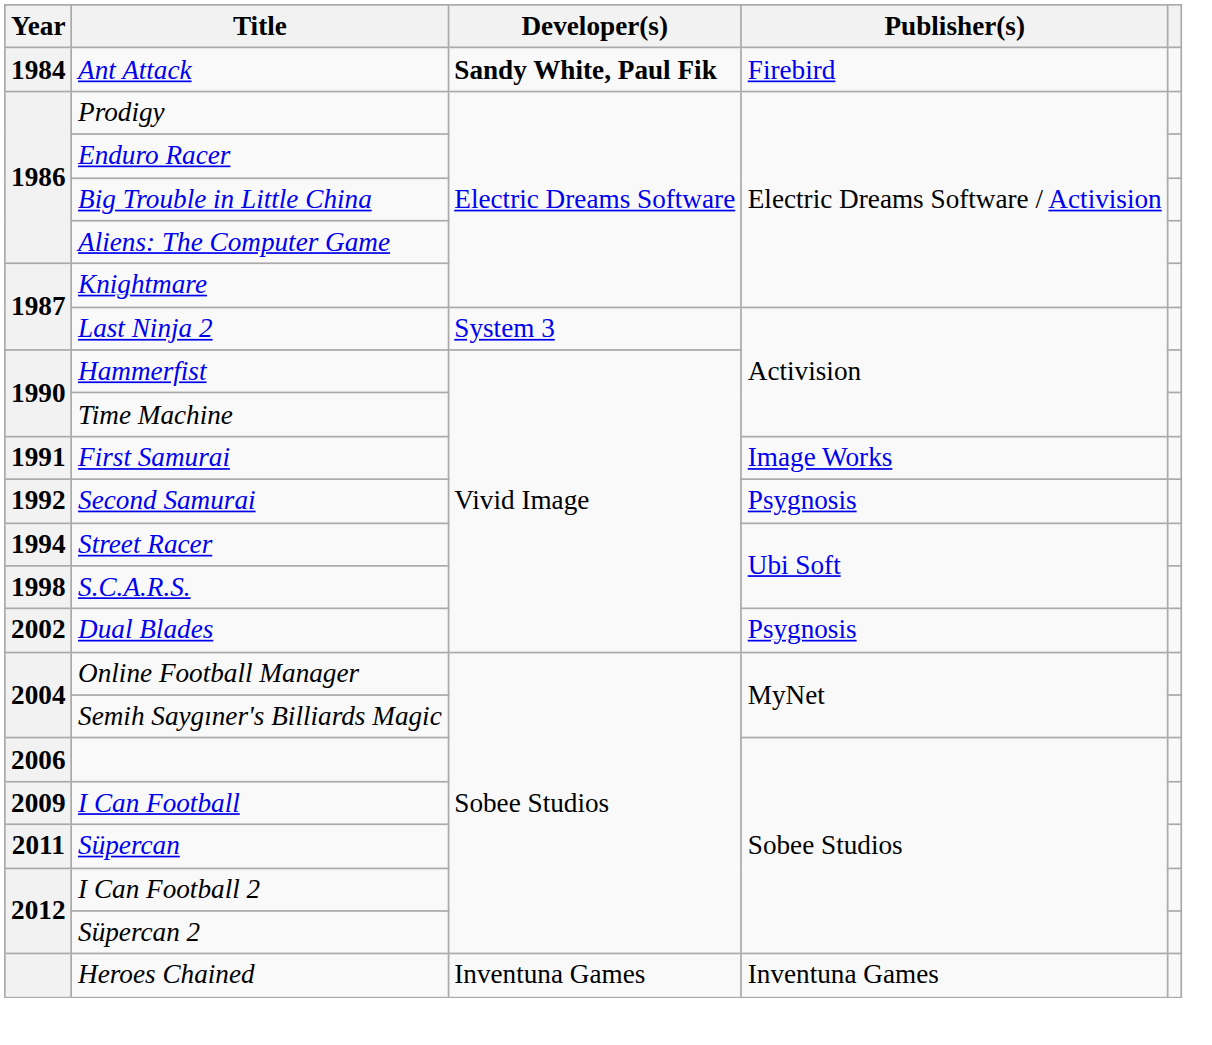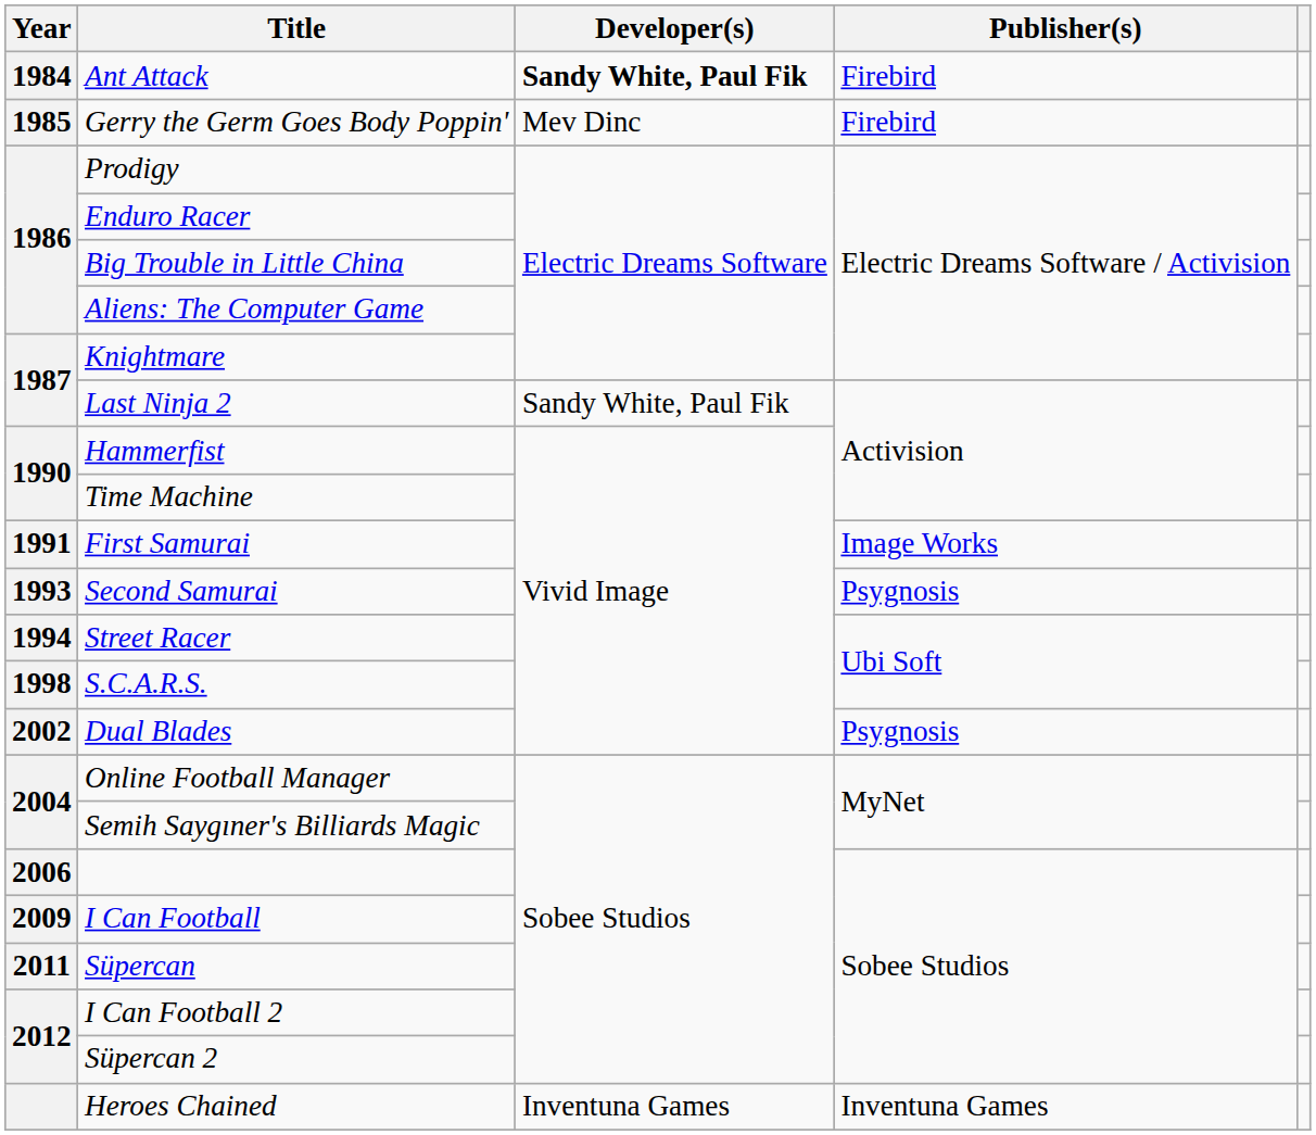+ row: 1985 | Gerry the Germ Goes Body Poppin' | Mev Dinc | Firebird
Last Ninja 2 | Developer(s): System 3 -> Sandy White, Paul Fik
Second Samurai | Year: 1992 -> 1993
